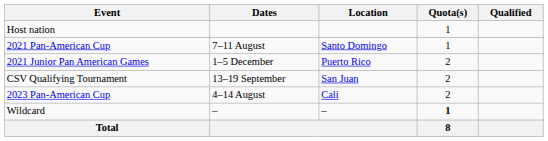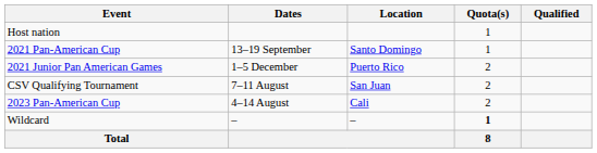2021 Pan-American Cup | Dates: 7–11 August -> 13–19 September
CSV Qualifying Tournament | Dates: 13–19 September -> 7–11 August
